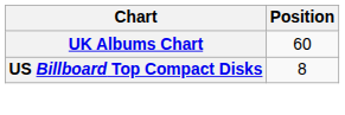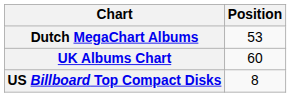+ row: Dutch MegaChart Albums | 53
